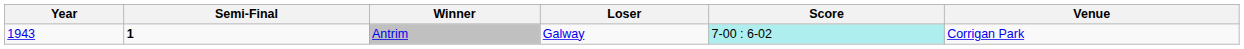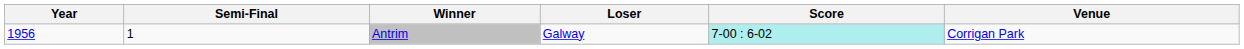Antrim | Year: 1943 -> 1956
Antrim | Semi-Final: bold -> normal
